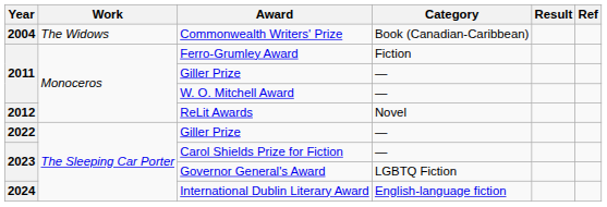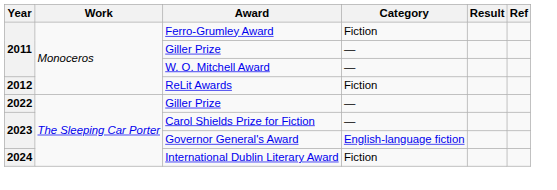- row: 2004 | The Widows | Commonwealth Writers' Prize | Book (Canadian-Caribbean)
ReLit Awards | Category: Novel -> Fiction
Governor General's Award | Category: LGBTQ Fiction -> English-language fiction
International Dublin Literary Award | Category: English-language fiction -> Fiction
